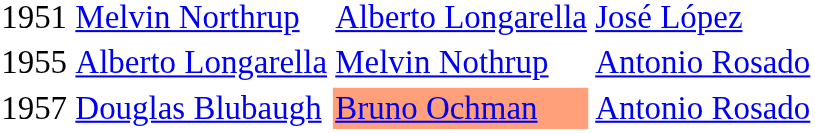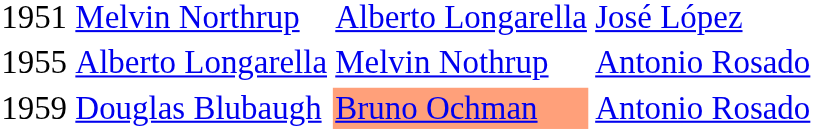Douglas Blubaugh | column 1: 1957 -> 1959
